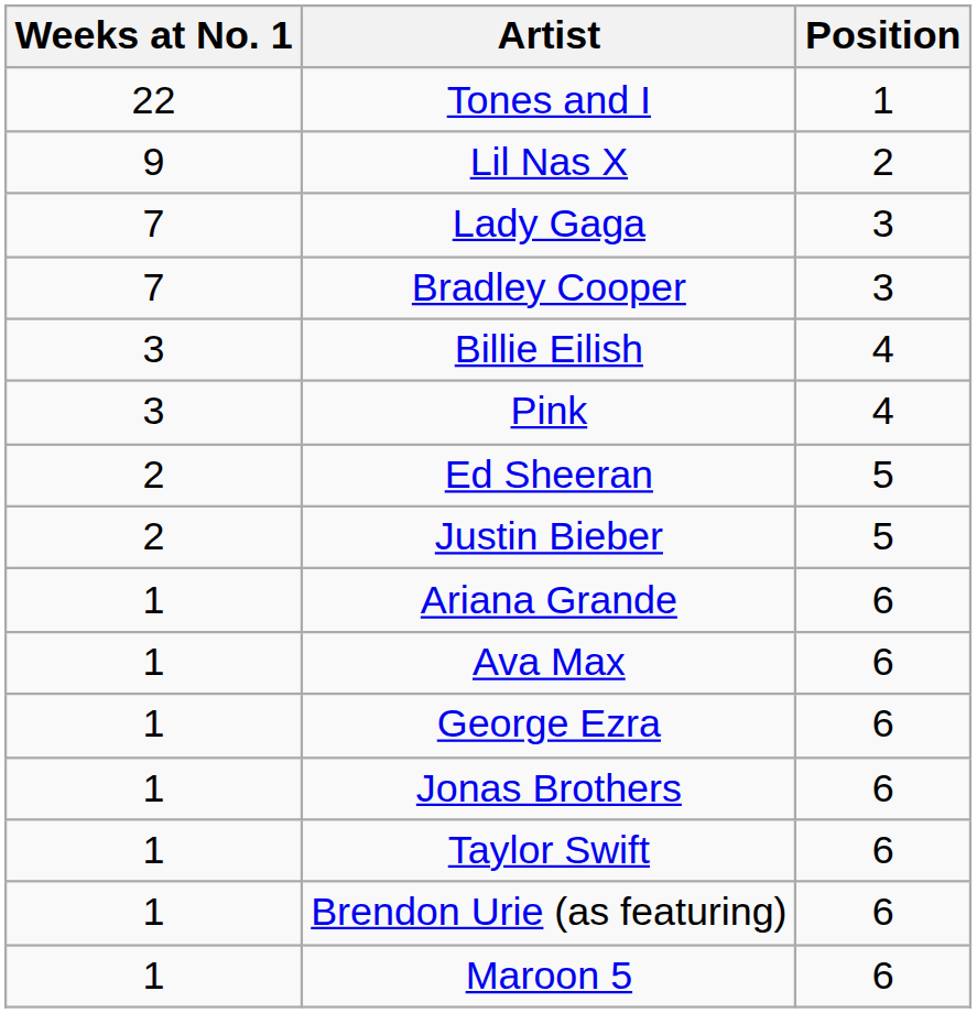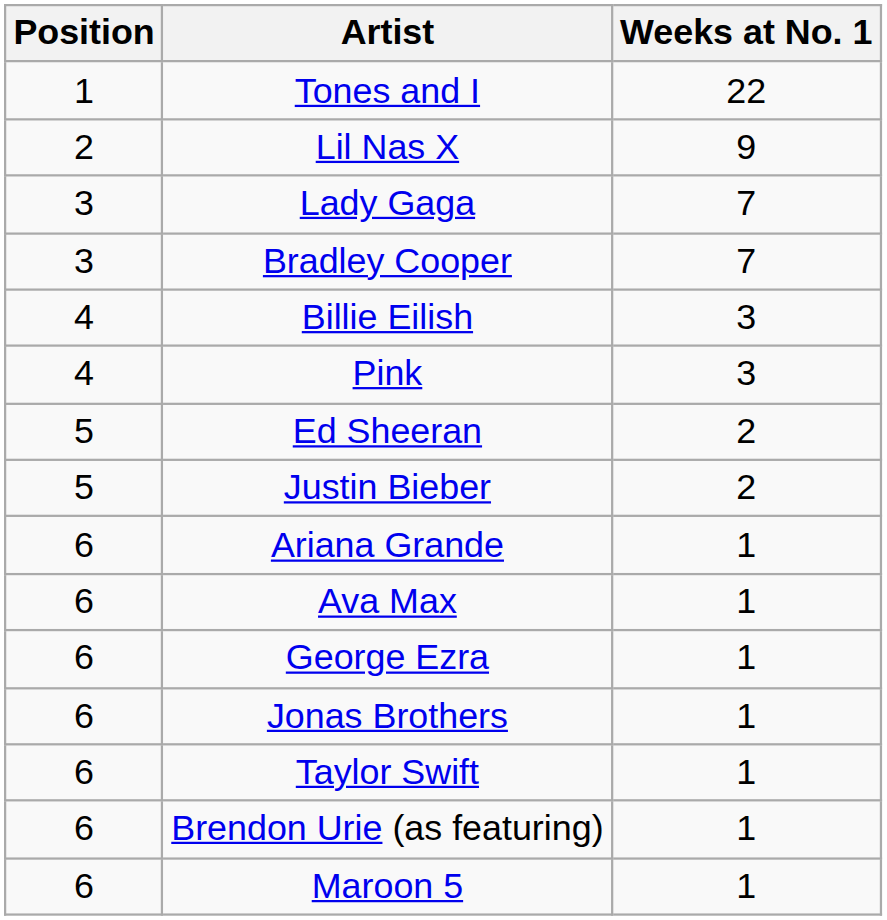columns swapped: Position <-> Weeks at No. 1
